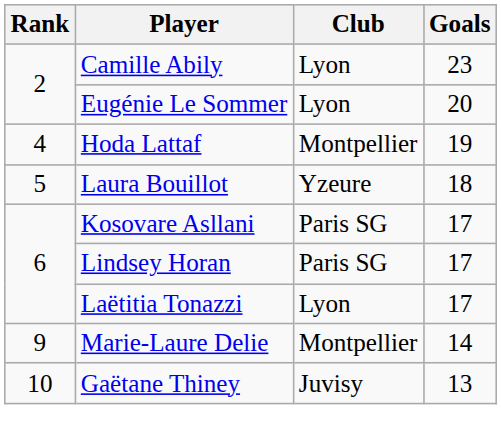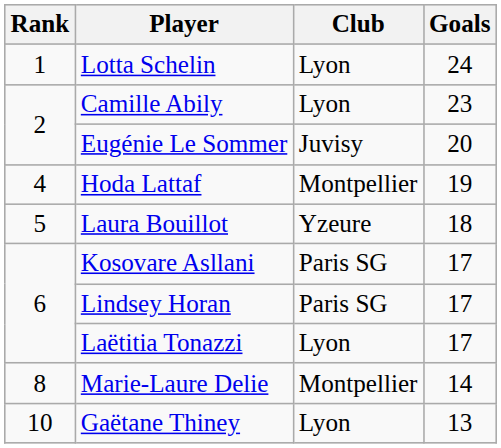+ row: 1 | Lotta Schelin | Lyon | 24
Eugénie Le Sommer | Club: Lyon -> Juvisy
Marie-Laure Delie | Rank: 9 -> 8
Gaëtane Thiney | Club: Juvisy -> Lyon
